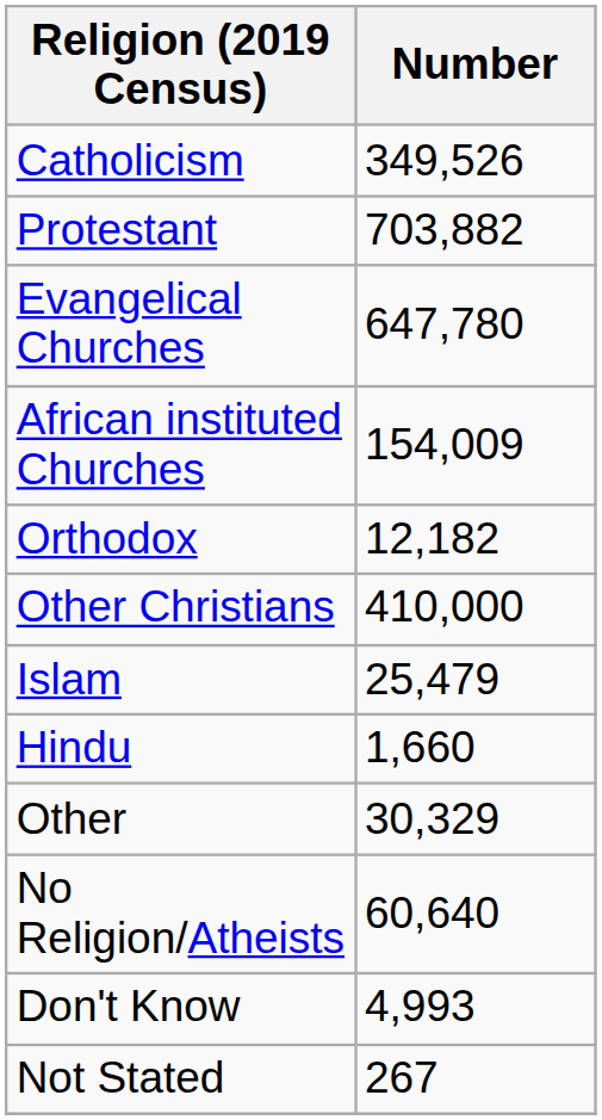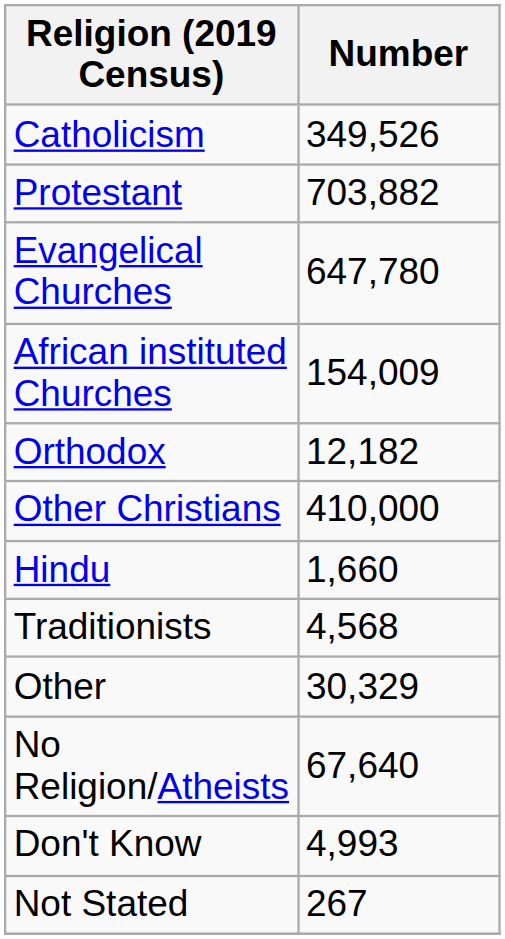- row: Islam | 25,479
+ row: Traditionists | 4,568
No Religion/Atheists | Number: 60,640 -> 67,640
